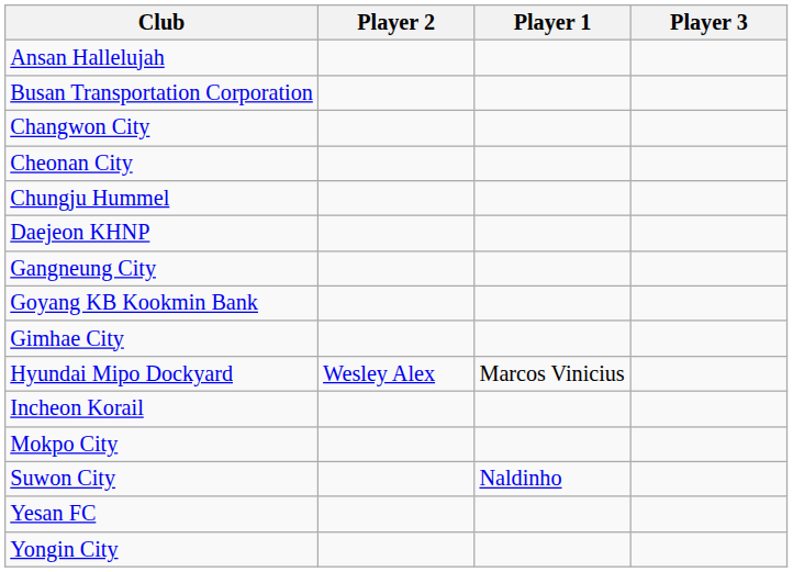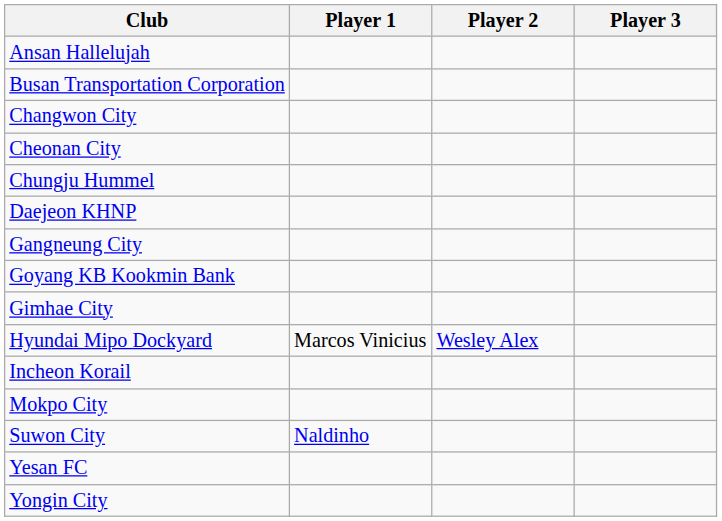columns swapped: Player 1 <-> Player 2
